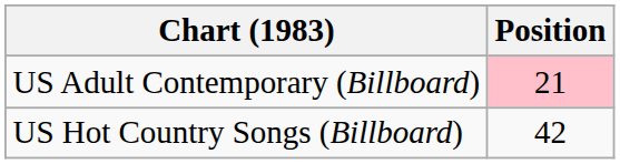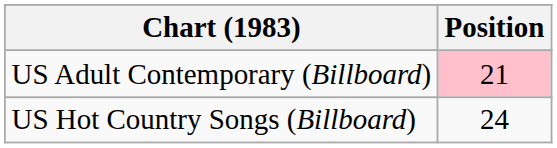US Hot Country Songs (Billboard) | Position: 42 -> 24
